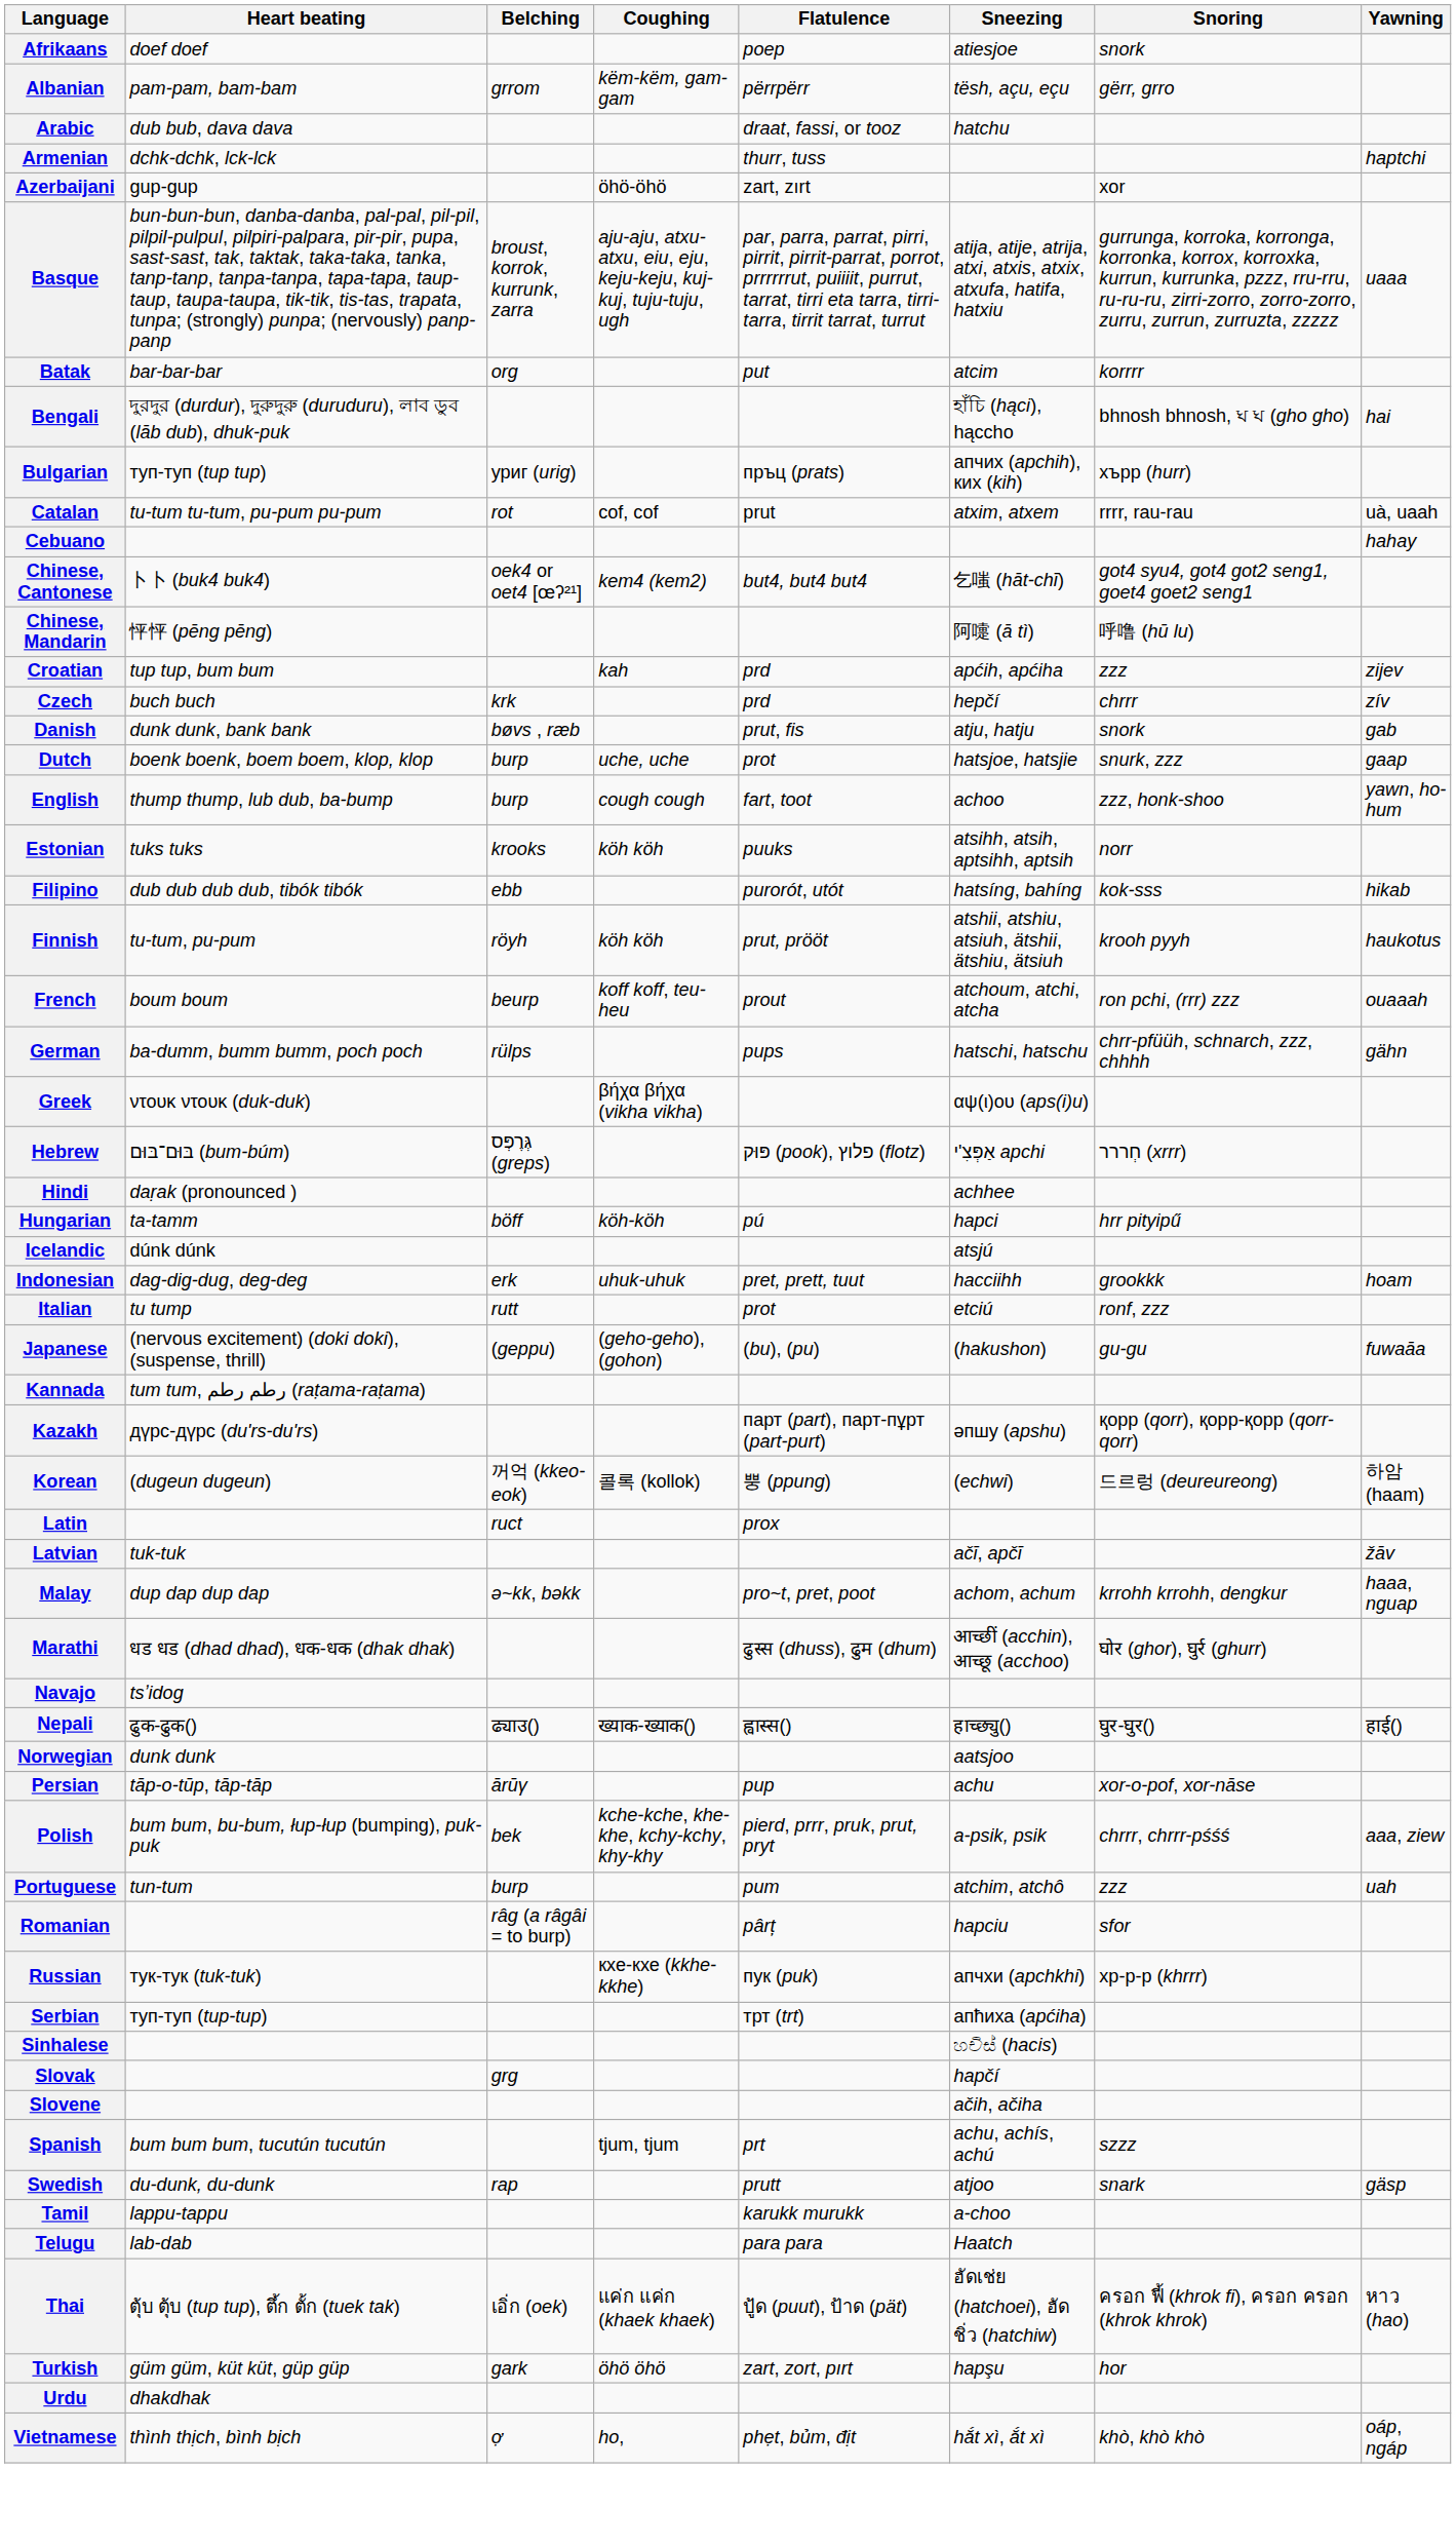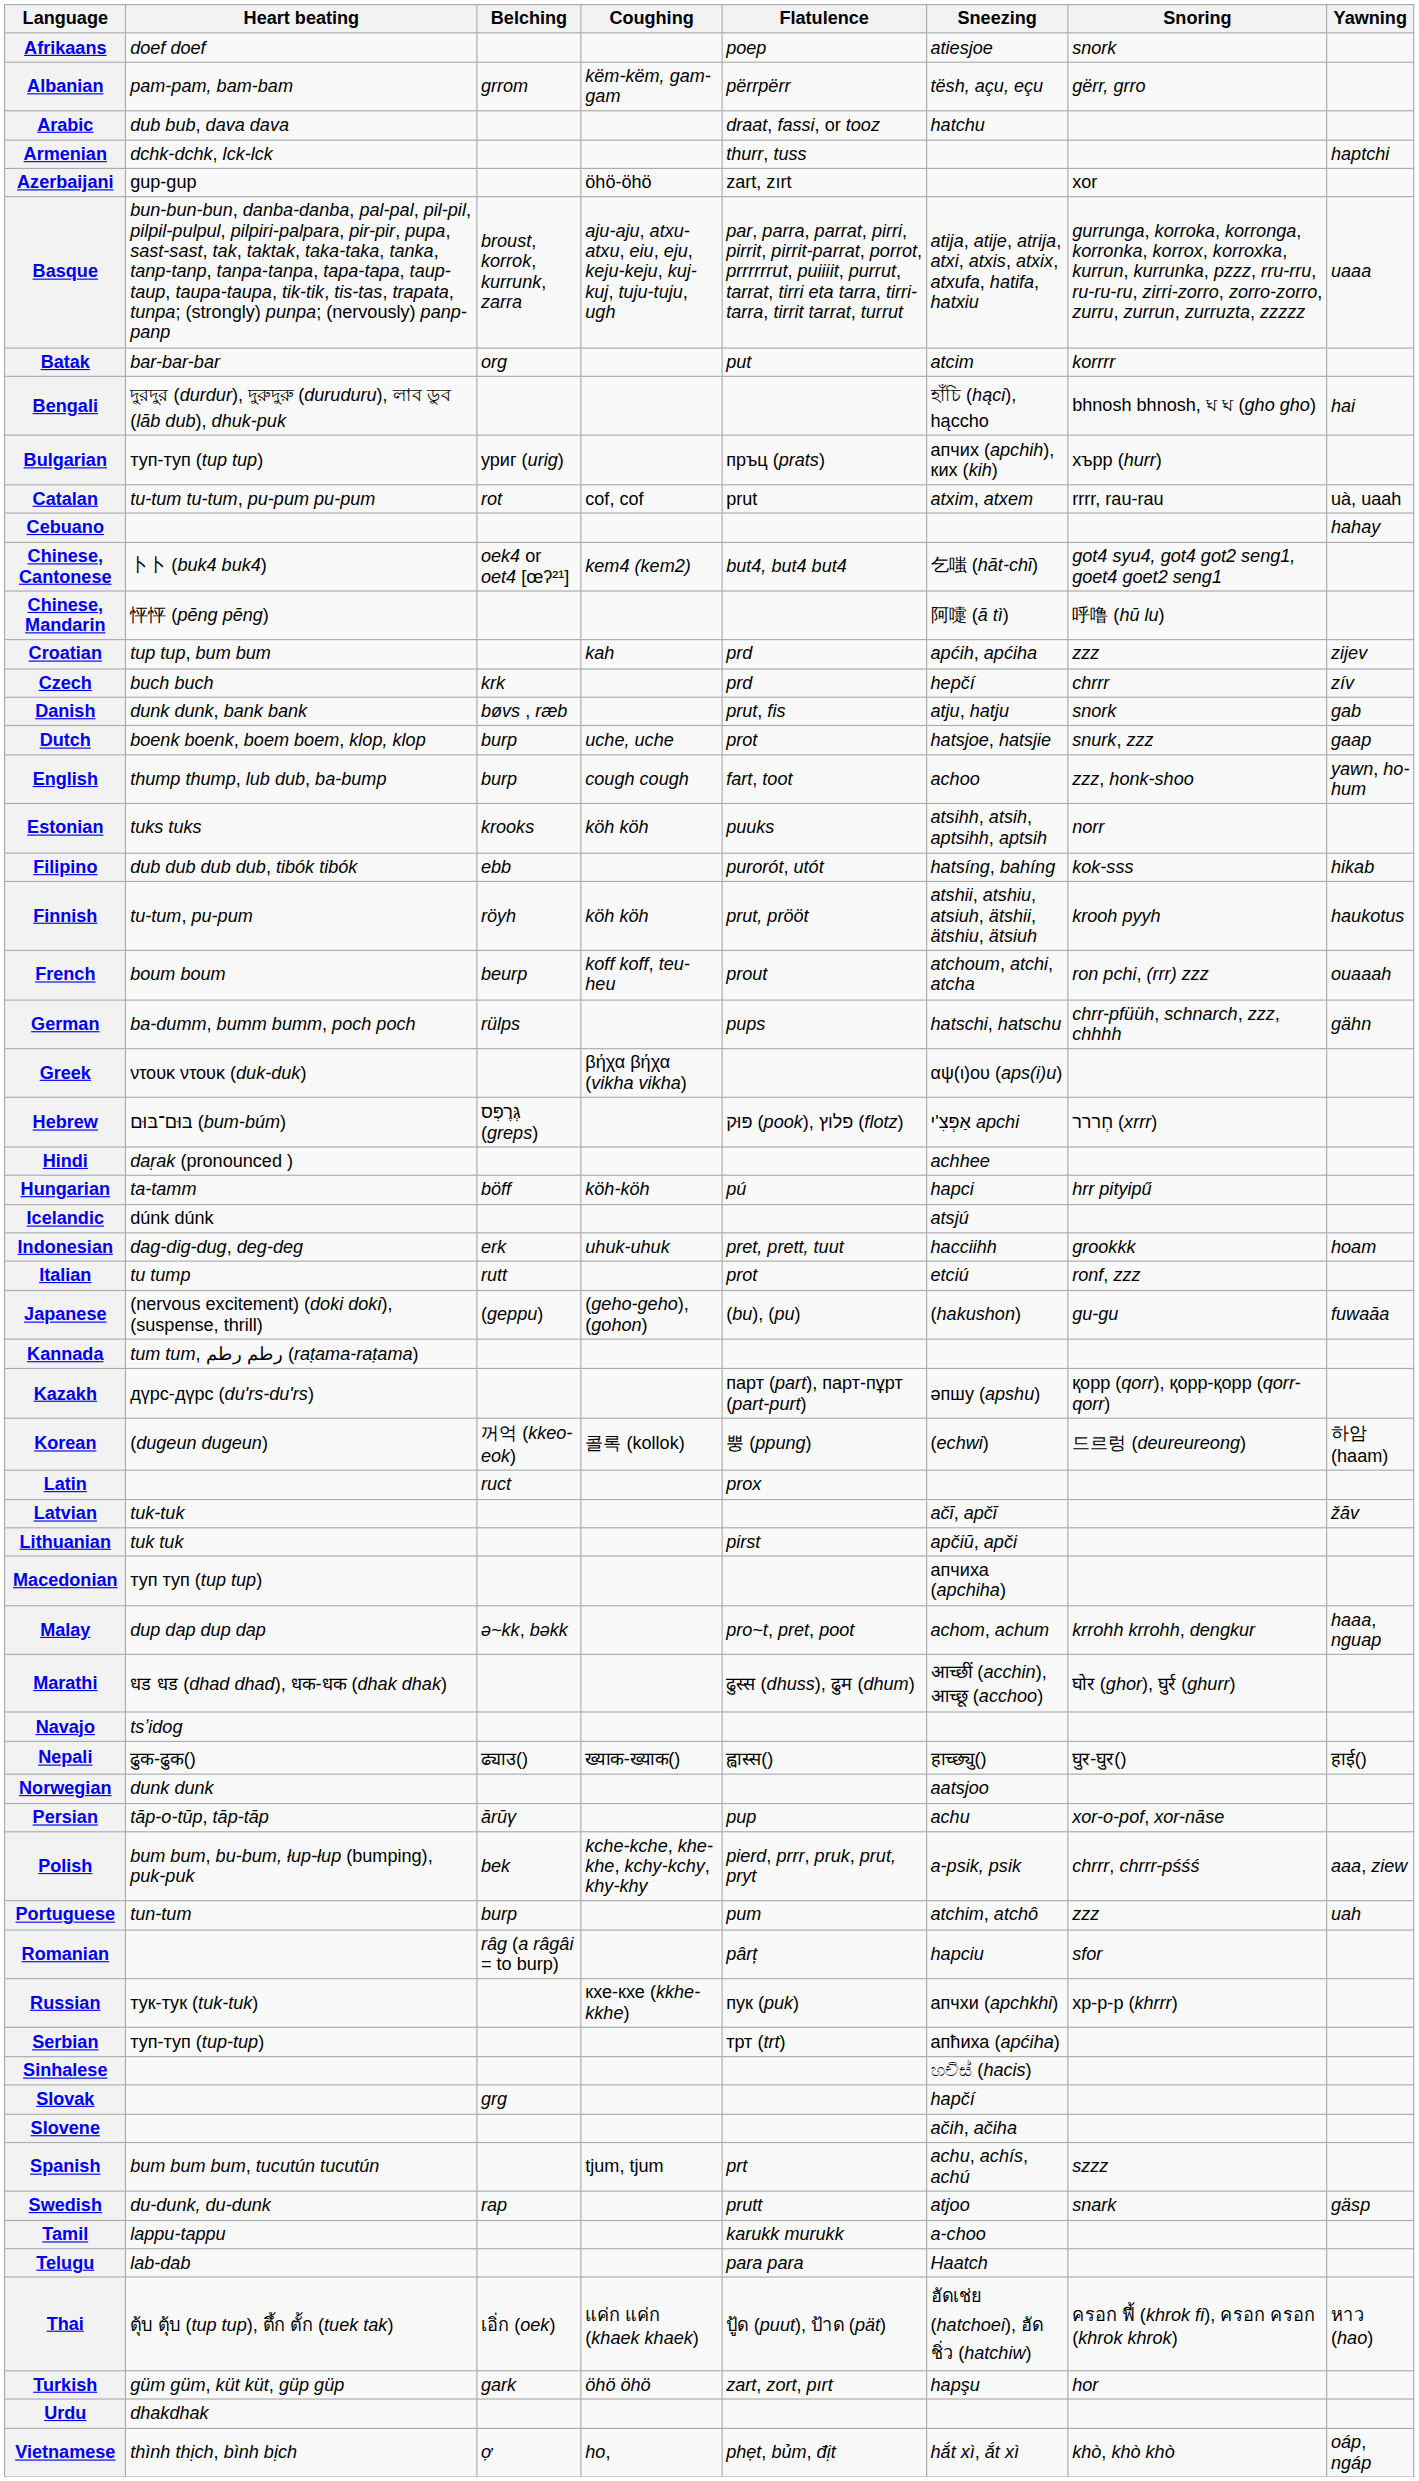+ row: Lithuanian | tuk tuk | pirst | apčiū, apči
+ row: Macedonian | туп туп (tup tup) | апчиха (apchiha)
